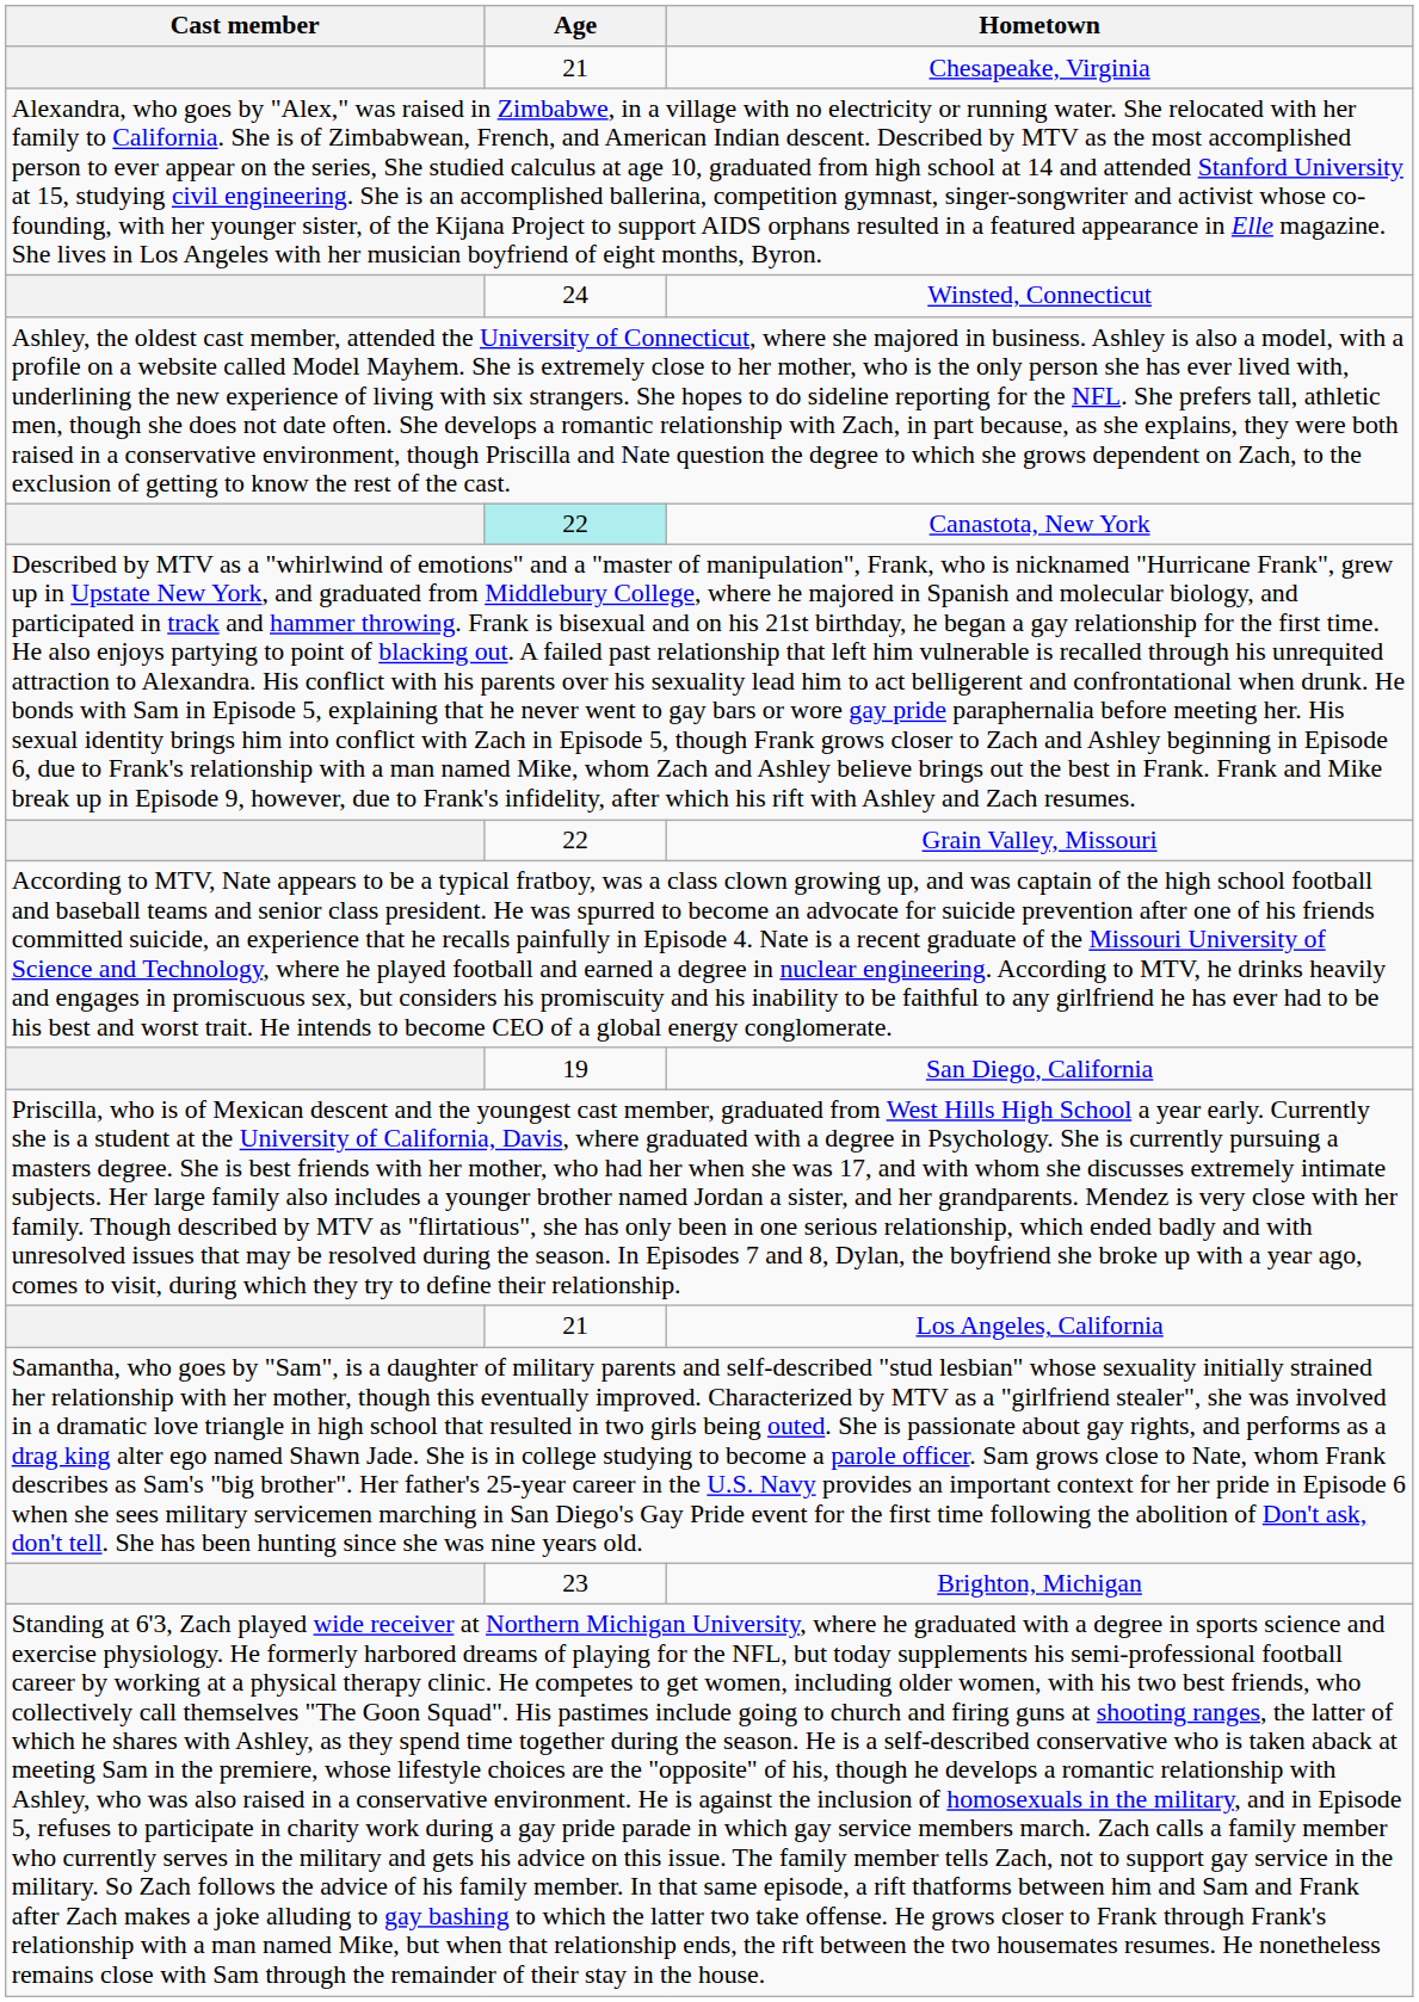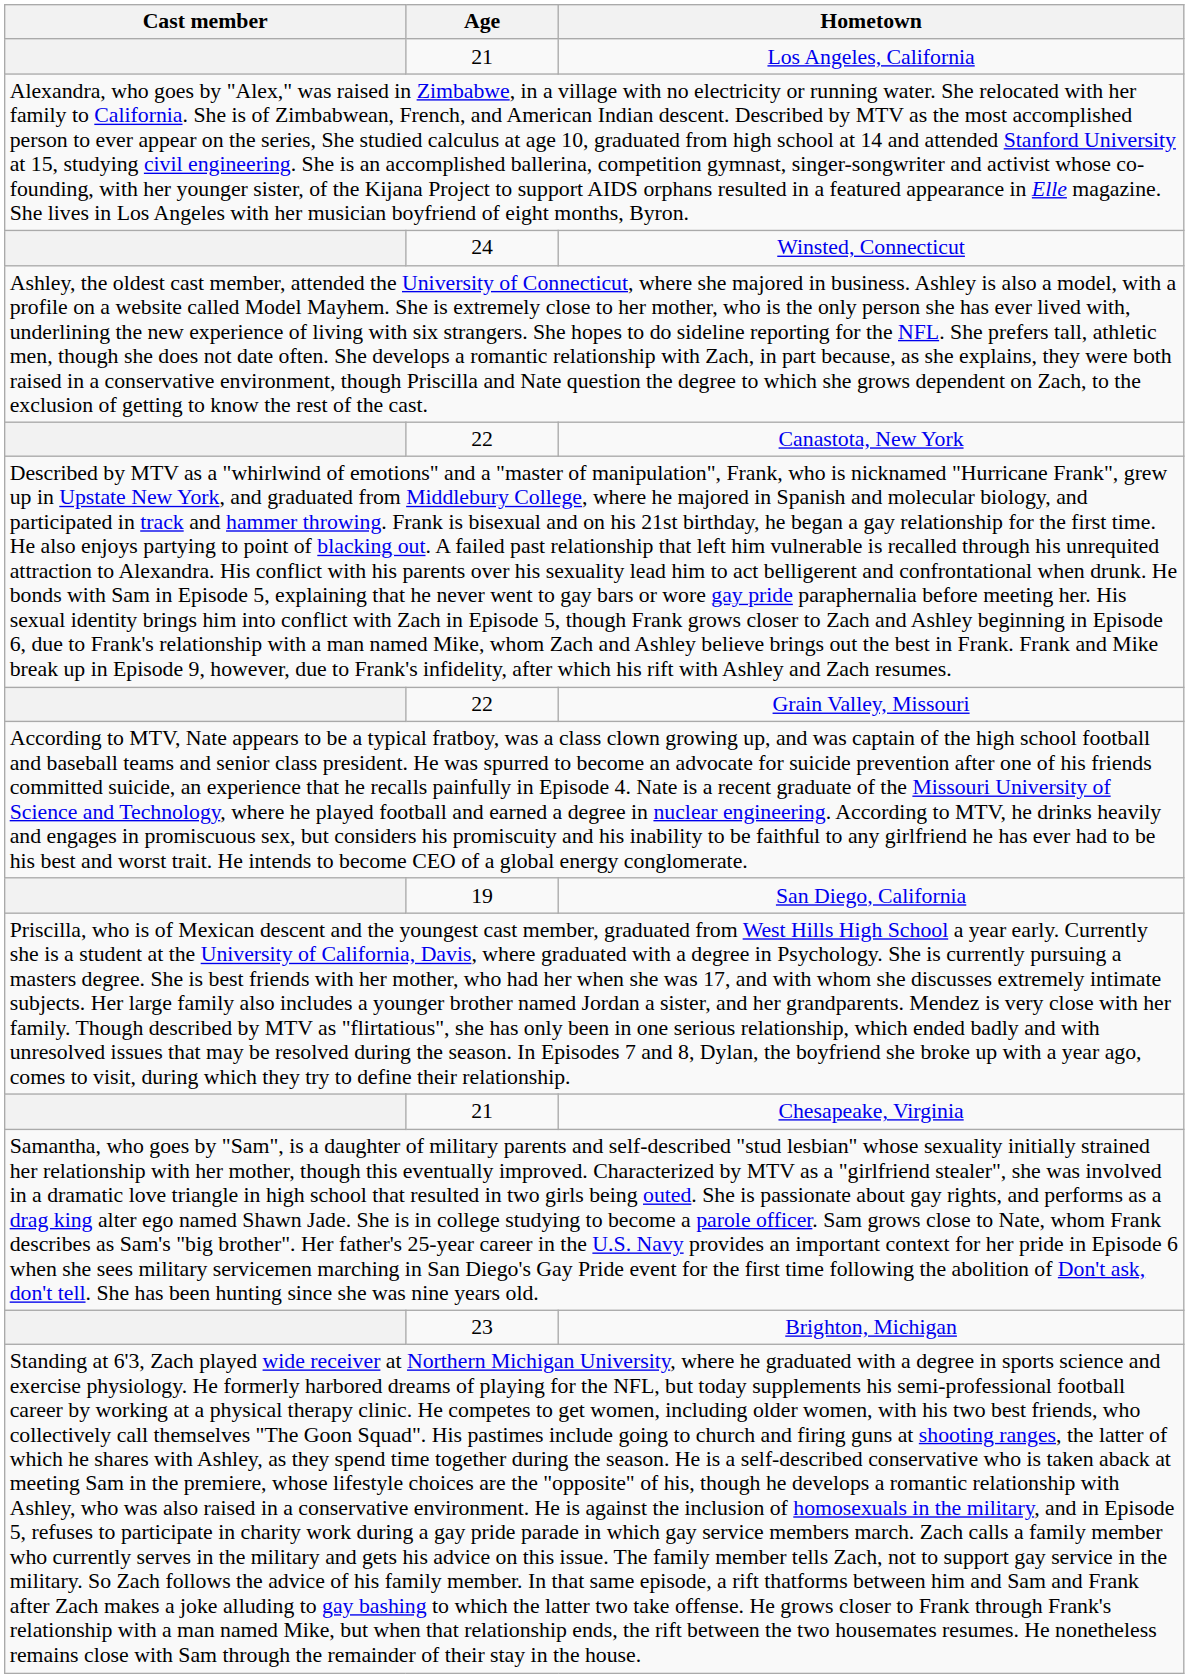rows swapped: Los Angeles, California <-> Chesapeake, Virginia
Canastota, New York | Age: paleturquoise background -> no background
